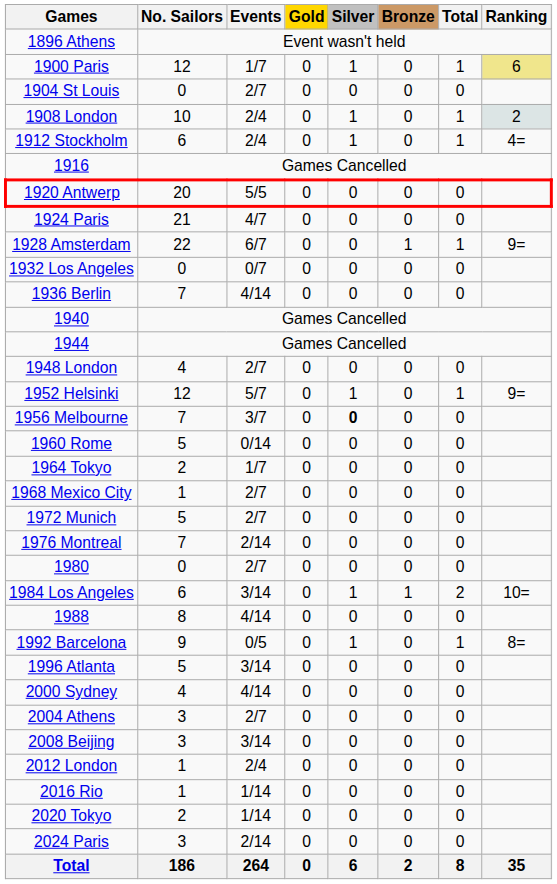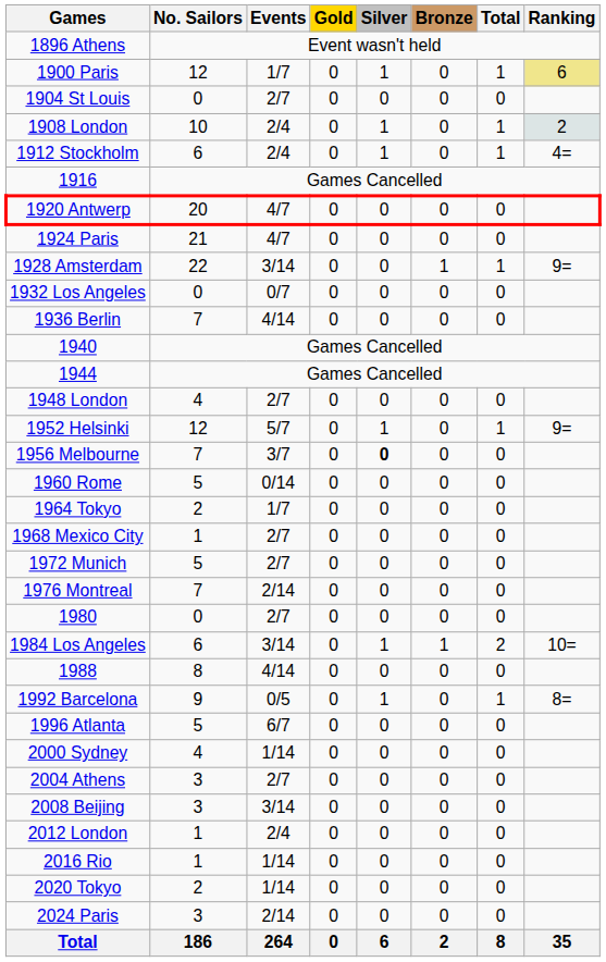1920 Antwerp | Events: 5/5 -> 4/7
1928 Amsterdam | Events: 6/7 -> 3/14
1996 Atlanta | Events: 3/14 -> 6/7
2000 Sydney | Events: 4/14 -> 1/14
